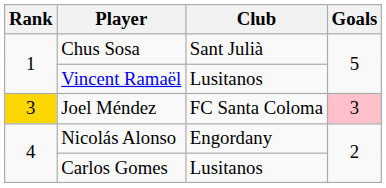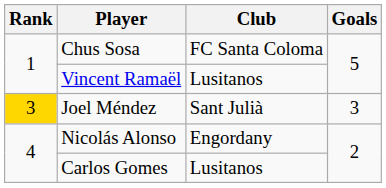Chus Sosa | Club: Sant Julià -> FC Santa Coloma
Joel Méndez | Club: FC Santa Coloma -> Sant Julià
Joel Méndez | Goals: pink background -> no background
